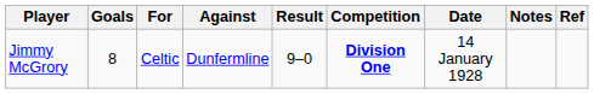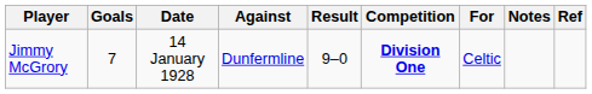columns swapped: For <-> Date
Jimmy McGrory | Goals: 8 -> 7
